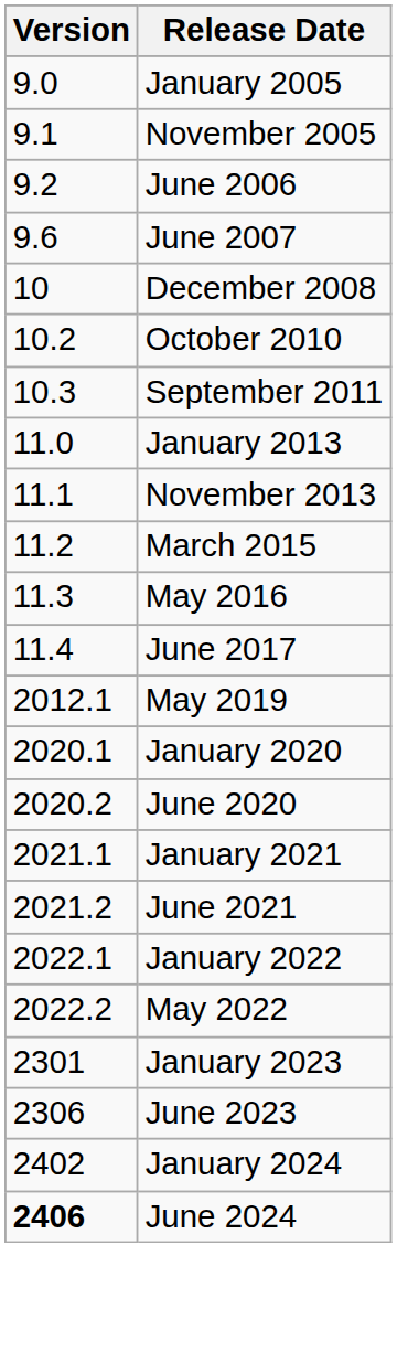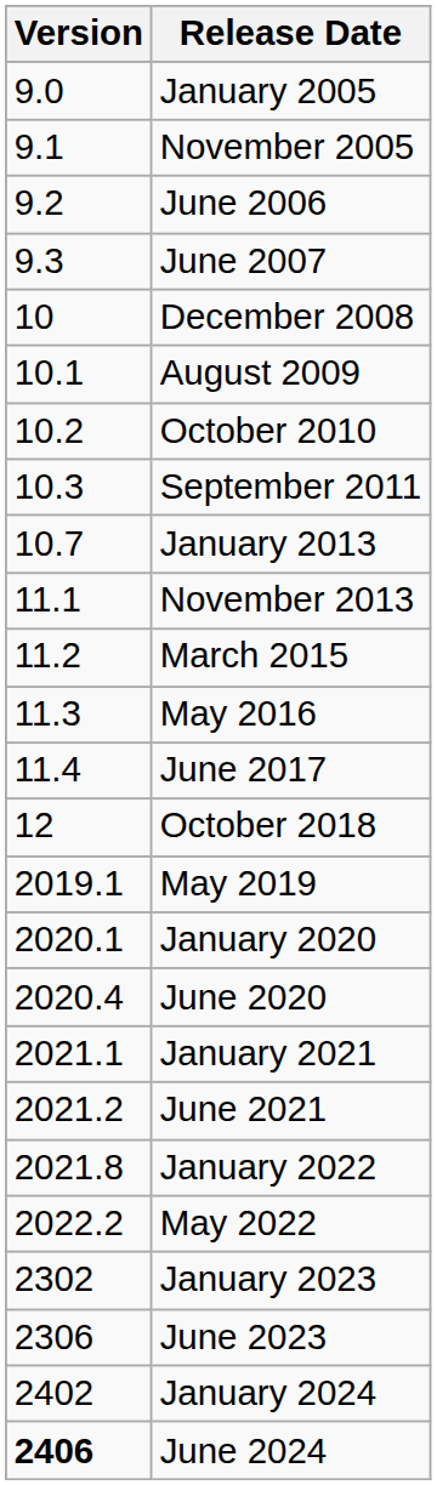June 2007 | Version: 9.6 -> 9.3
+ row: 10.1 | August 2009
January 2013 | Version: 11.0 -> 10.7
+ row: 12 | October 2018
May 2019 | Version: 2012.1 -> 2019.1
June 2020 | Version: 2020.2 -> 2020.4
January 2022 | Version: 2022.1 -> 2021.8
January 2023 | Version: 2301 -> 2302
